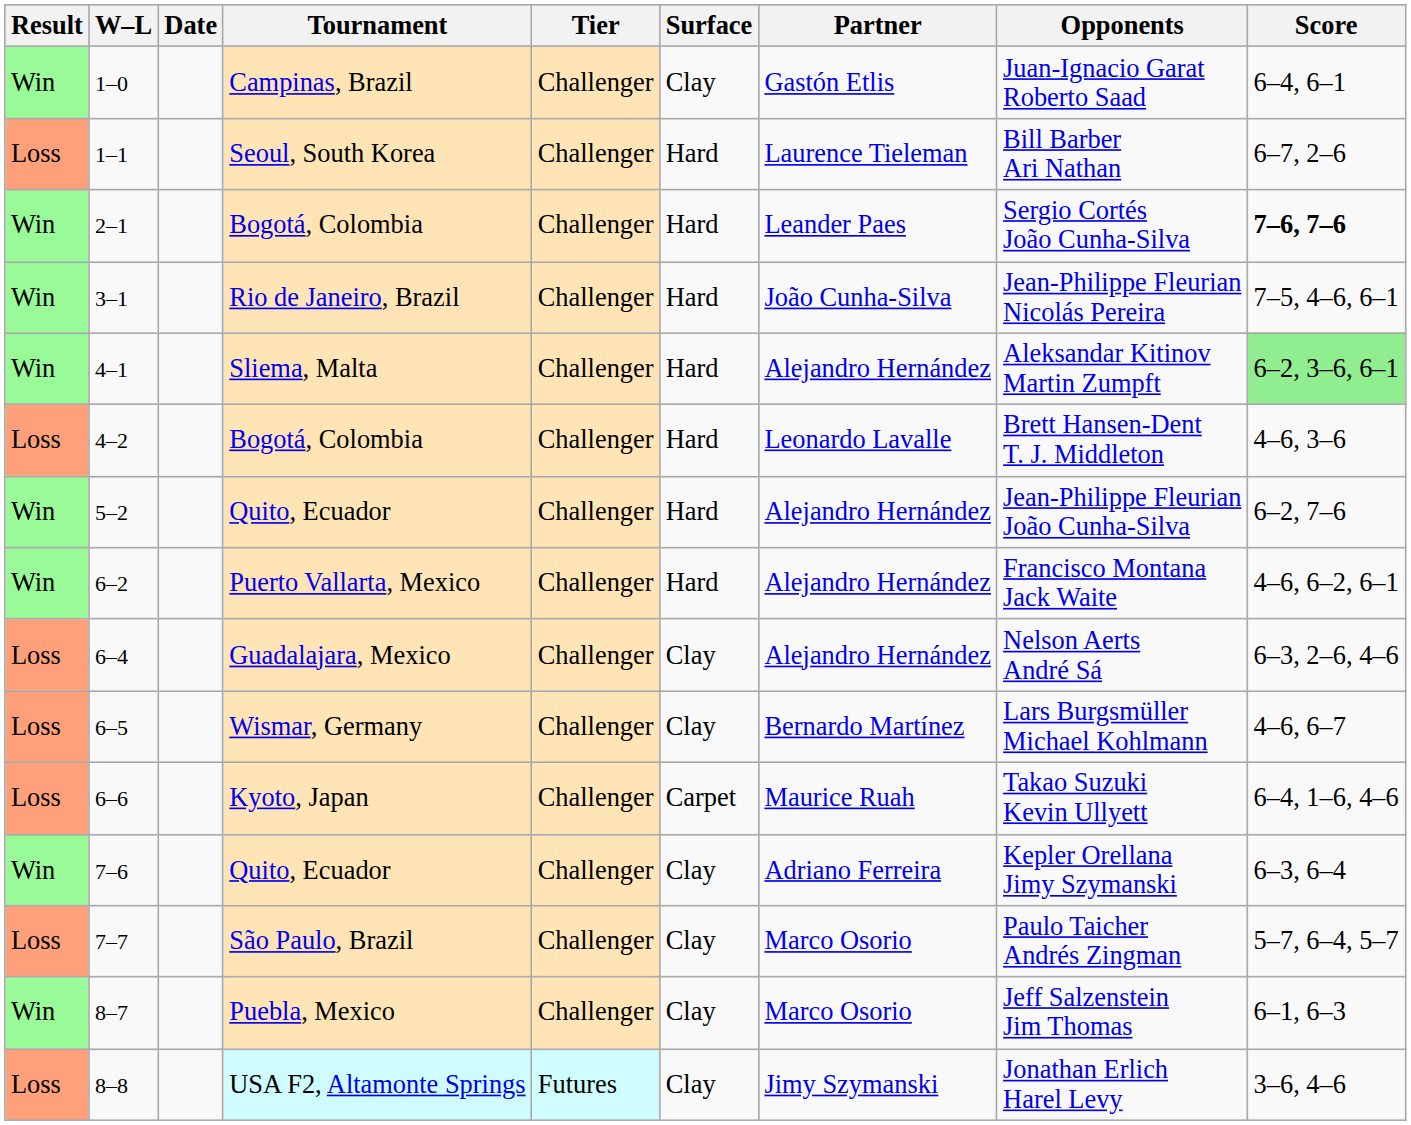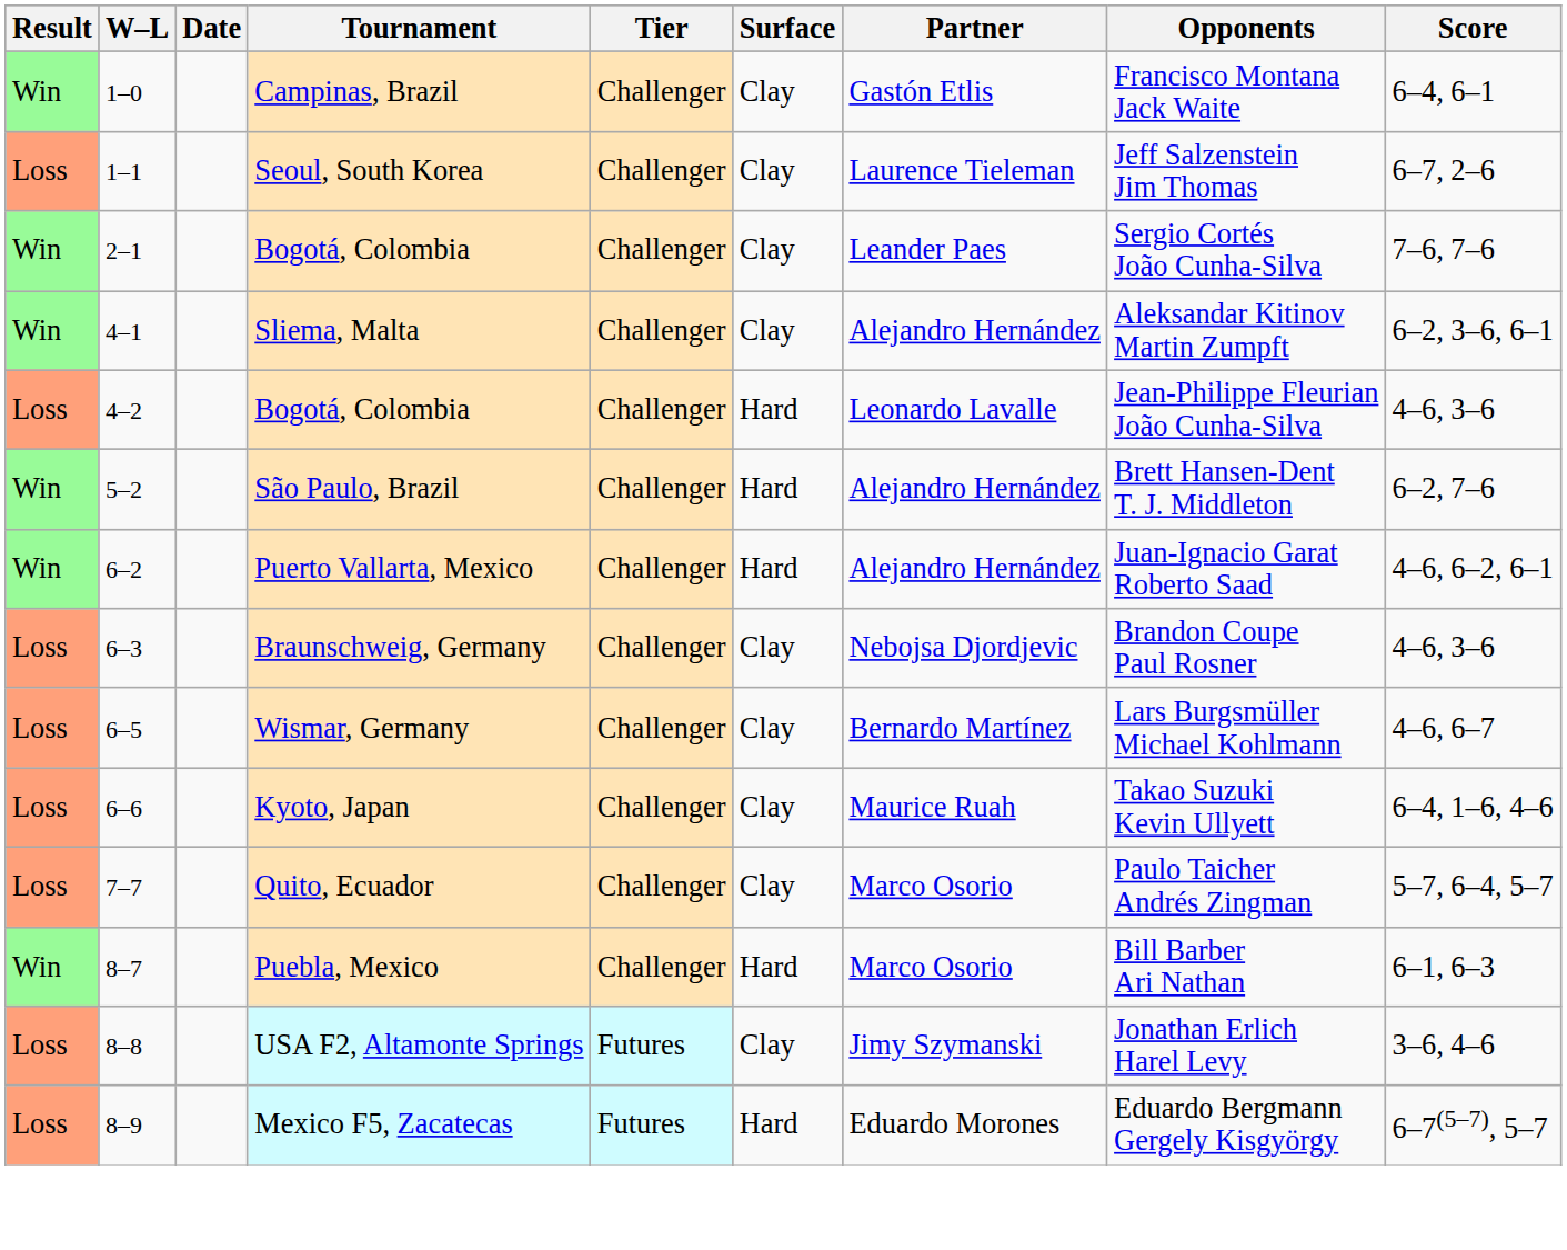1–0 | Opponents: Juan-Ignacio Garat Roberto Saad -> Francisco Montana Jack Waite
1–1 | Surface: Hard -> Clay
1–1 | Opponents: Bill Barber Ari Nathan -> Jeff Salzenstein Jim Thomas
2–1 | Surface: Hard -> Clay
2–1 | Score: bold -> normal
- row: Win | 3–1 | Rio de Janeiro, Brazil | Challenger | Hard | João Cunha-Silva | Jean-Philippe Fleurian Nicolás Pereira | 7–5, 4–6, 6–1
4–1 | Surface: Hard -> Clay
4–1 | Score: lightgreen background -> no background
4–2 | Opponents: Brett Hansen-Dent T. J. Middleton -> Jean-Philippe Fleurian João Cunha-Silva
5–2 | Tournament: Quito, Ecuador -> São Paulo, Brazil
5–2 | Opponents: Jean-Philippe Fleurian João Cunha-Silva -> Brett Hansen-Dent T. J. Middleton
6–2 | Opponents: Francisco Montana Jack Waite -> Juan-Ignacio Garat Roberto Saad
+ row: Loss | 6–3 | Braunschweig, Germany | Challenger | Clay | Nebojsa Djordjevic | Brandon Coupe Paul Rosner | 4–6, 3–6
- row: Loss | 6–4 | Guadalajara, Mexico | Challenger | Clay | Alejandro Hernández | Nelson Aerts André Sá | 6–3, 2–6, 4–6
6–6 | Surface: Carpet -> Clay
- row: Win | 7–6 | Quito, Ecuador | Challenger | Clay | Adriano Ferreira | Kepler Orellana Jimy Szymanski | 6–3, 6–4
7–7 | Tournament: São Paulo, Brazil -> Quito, Ecuador
8–7 | Surface: Clay -> Hard
8–7 | Opponents: Jeff Salzenstein Jim Thomas -> Bill Barber Ari Nathan
+ row: Loss | 8–9 | Mexico F5, Zacatecas | Futures | Hard | Eduardo Morones | Eduardo Bergmann Gergely Kisgyörgy | 6–7(5–7), 5–7
